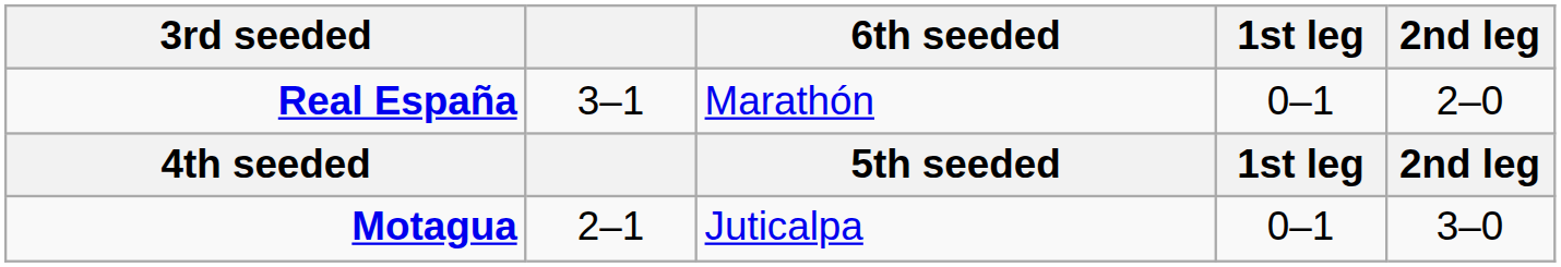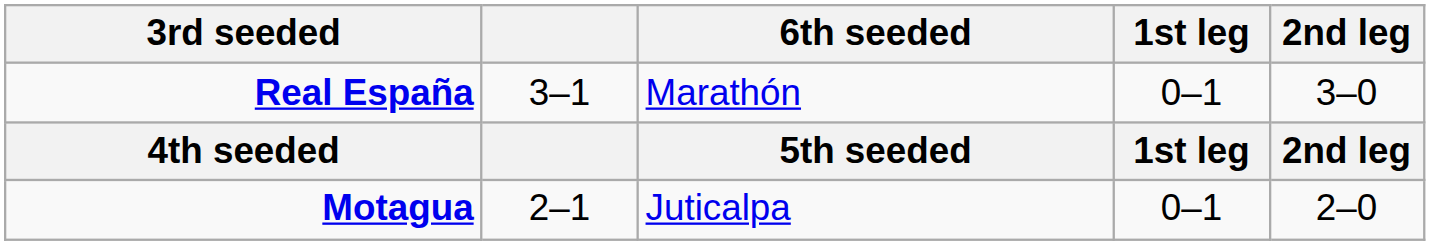Real España | 2nd leg: 2–0 -> 3–0
Motagua | 2nd leg: 3–0 -> 2–0
